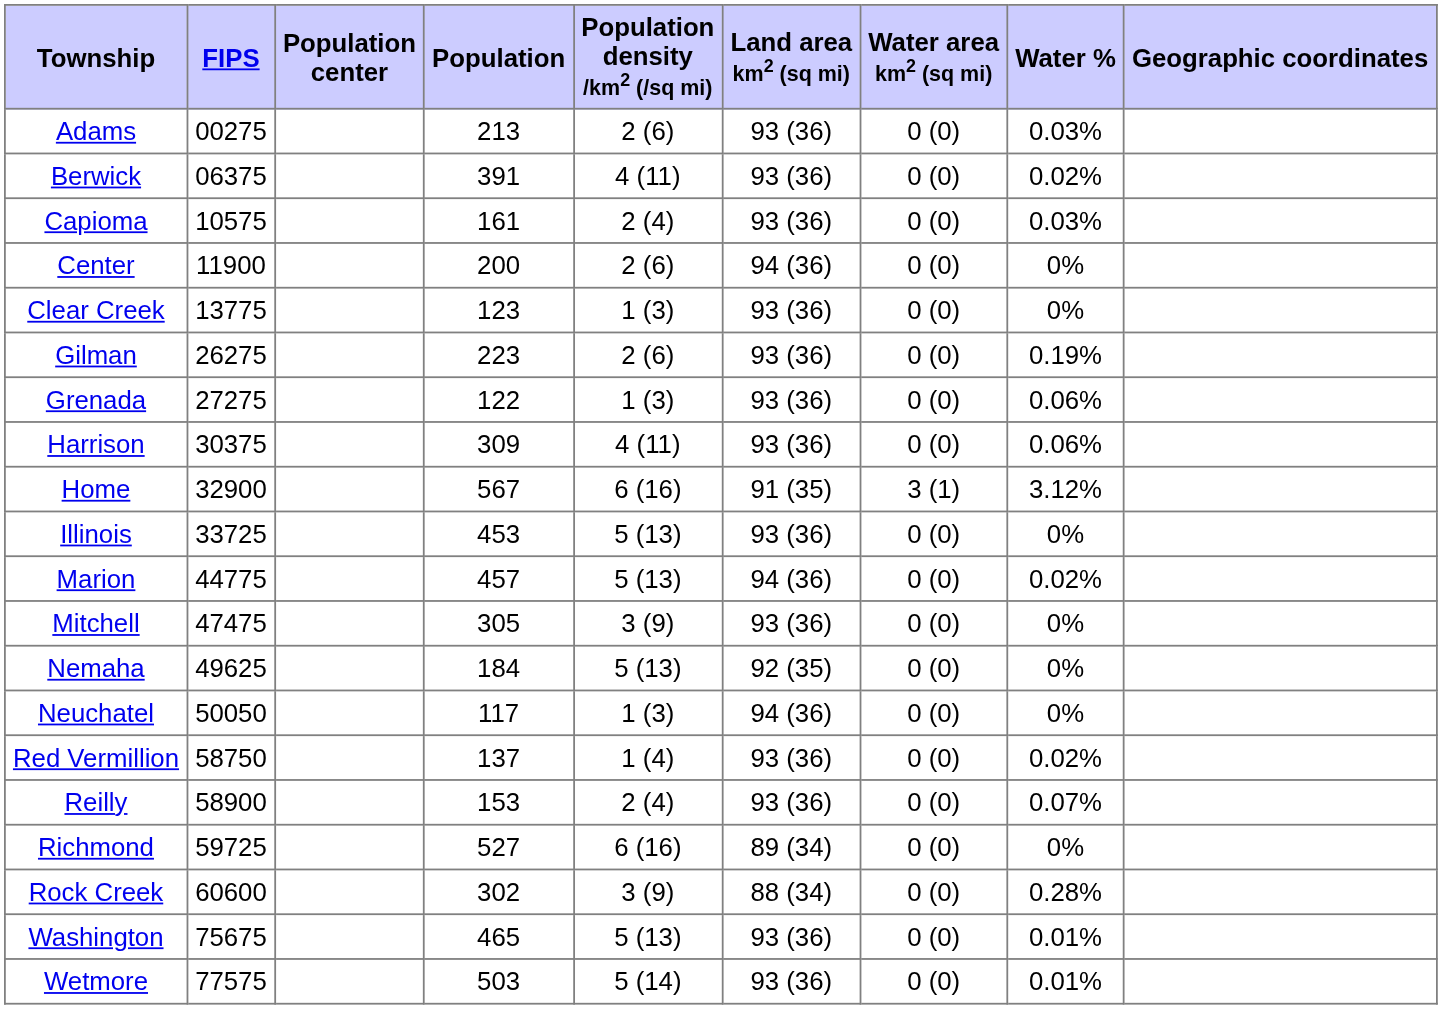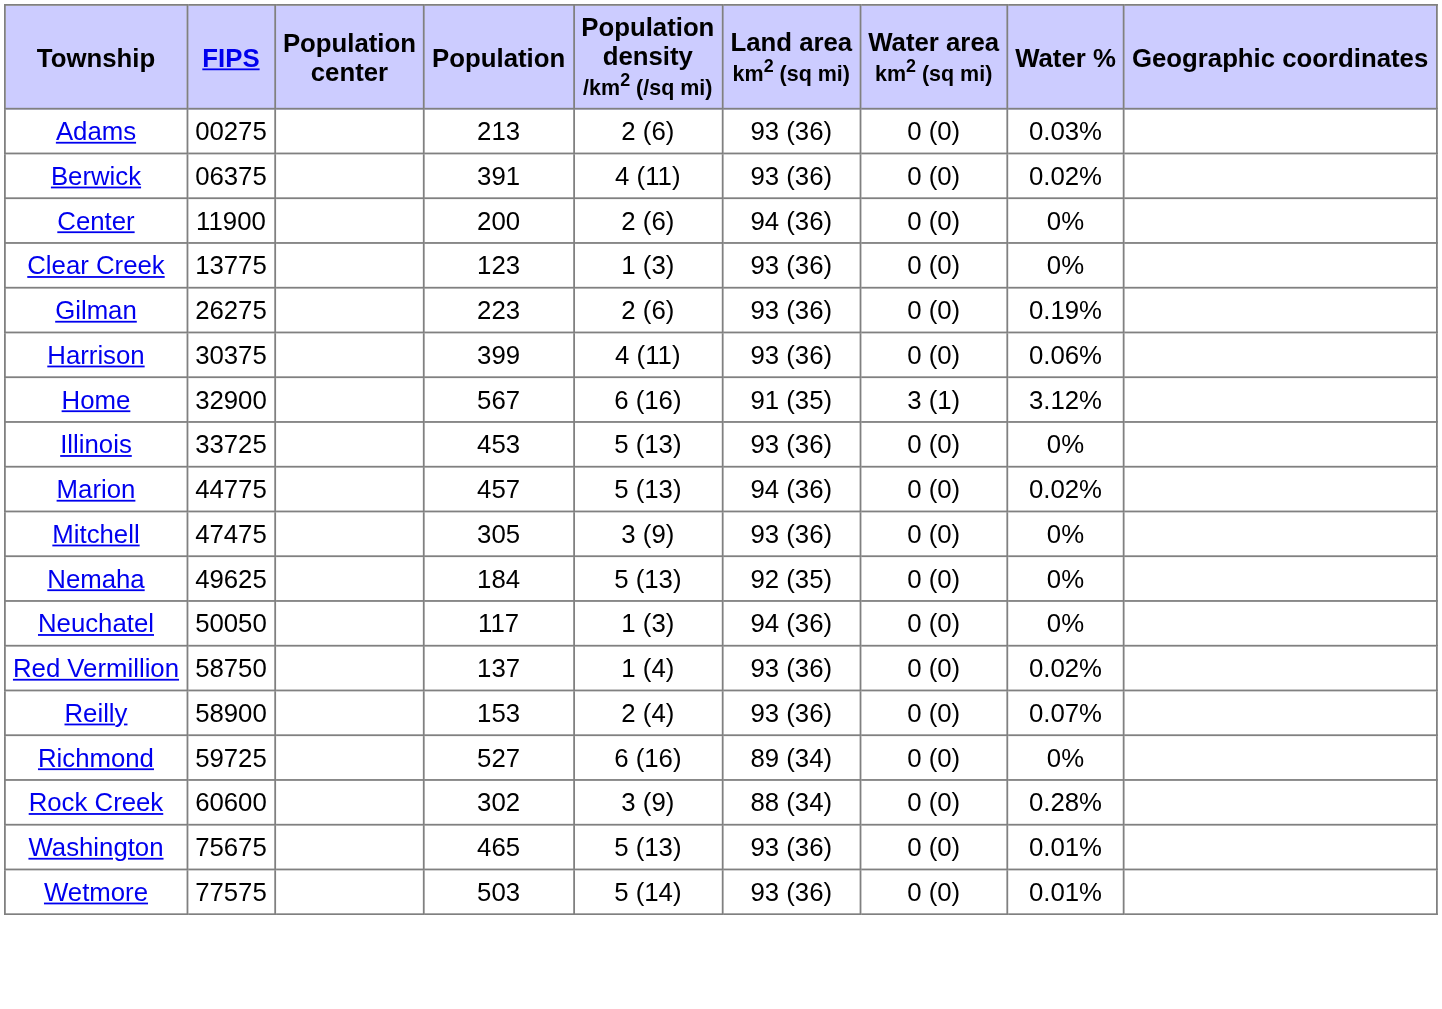- row: Capioma | 10575 | 161 | 2 (4) | 93 (36) | 0 (0) | 0.03%
- row: Grenada | 27275 | 122 | 1 (3) | 93 (36) | 0 (0) | 0.06%
Harrison | Population: 309 -> 399
